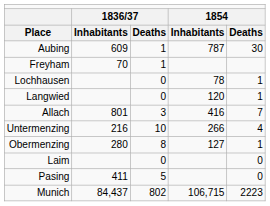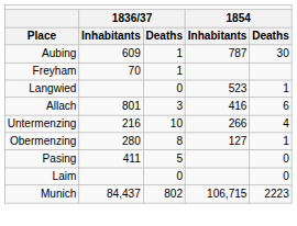- row: Lochhausen | 0 | 78 | 1
Langwied | column 4: 120 -> 523
Allach | column 5: 7 -> 6
rows swapped: Pasing <-> Laim
